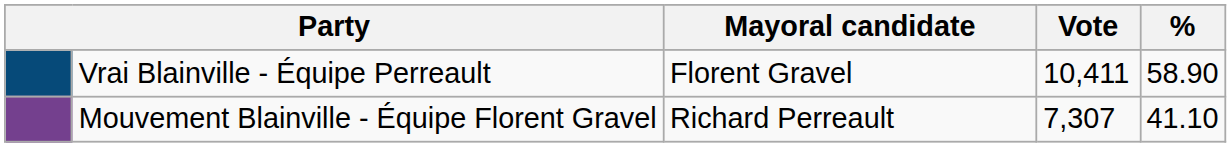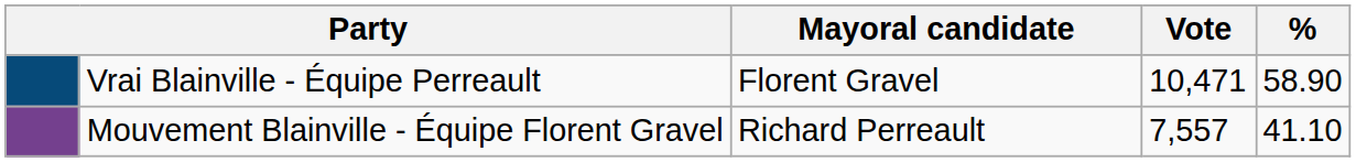Vrai Blainville - Équipe Perreault | Vote: 10,411 -> 10,471
Mouvement Blainville - Équipe Florent Gravel | Vote: 7,307 -> 7,557
